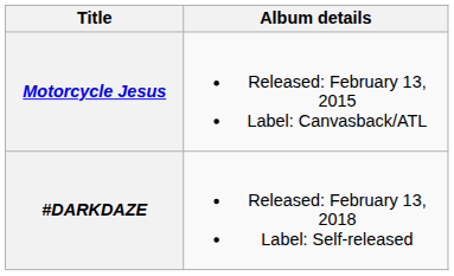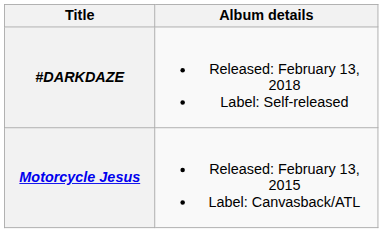rows swapped: Motorcycle Jesus <-> #DARKDAZE
